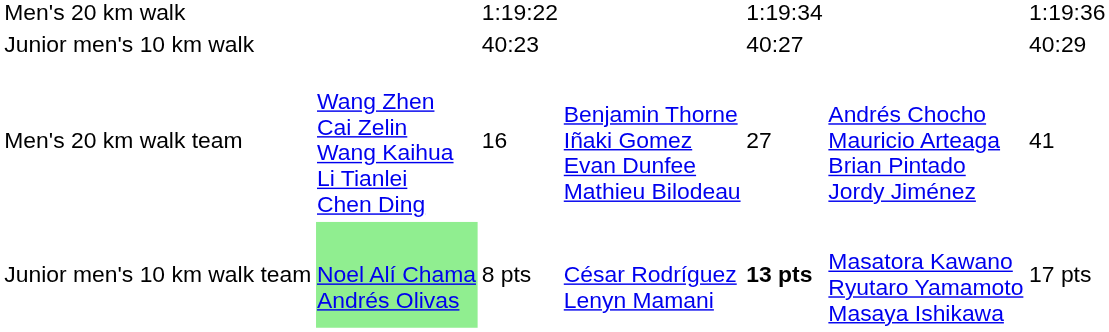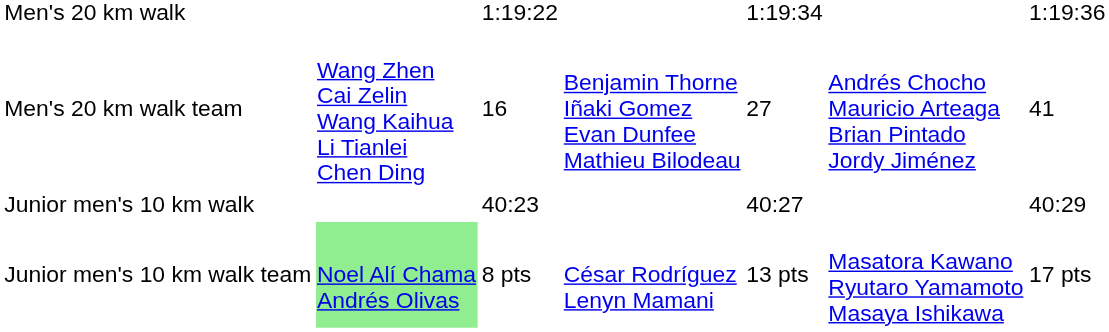rows swapped: Men's 20 km walk team <-> Junior men's 10 km walk
Junior men's 10 km walk team | column 5: bold -> normal
